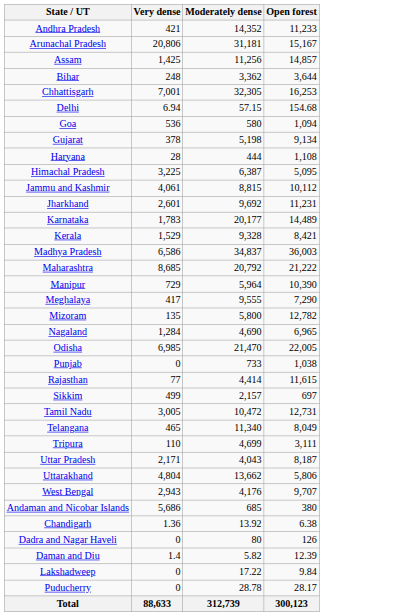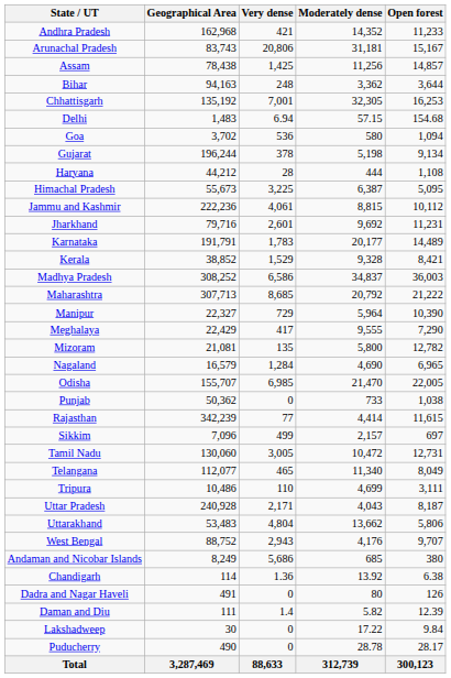+ column: Geographical Area | 162,968 | 83,743 | 78,438 | 94,163 | 135,192 | 1,483 | 3,702 | 196,244 | 44,212 | 55,673 | 222,236 | 79,716 | 191,791 | 38,852 | 308,252 | 307,713 | 22,327 | 22,429 | 21,081 | 16,579 | 155,707 | 50,362 | 342,239 | 7,096 | 130,060 | 112,077 | 10,486 | 240,928 | 53,483 | 88,752 | 8,249 | 114 | 491 | 111 | 30 | 490 | 3,287,469
